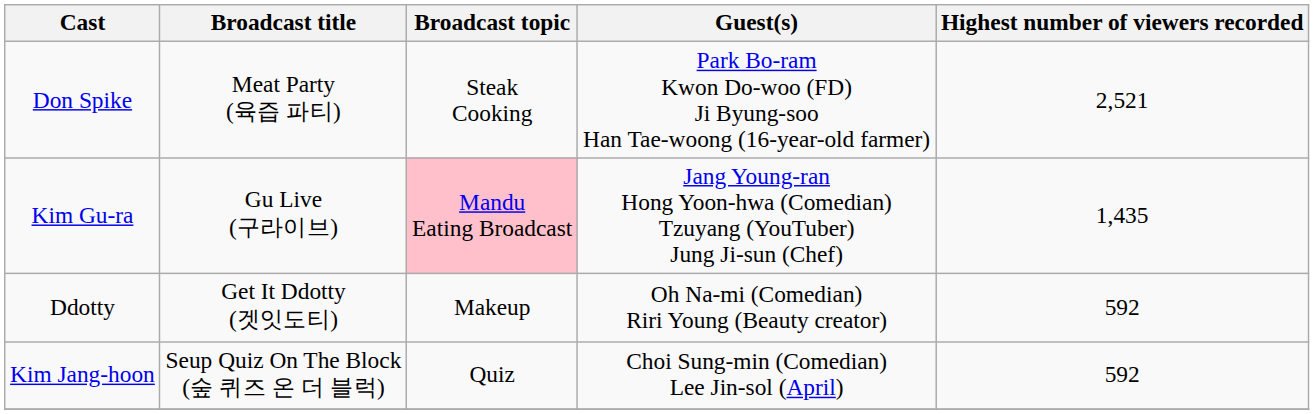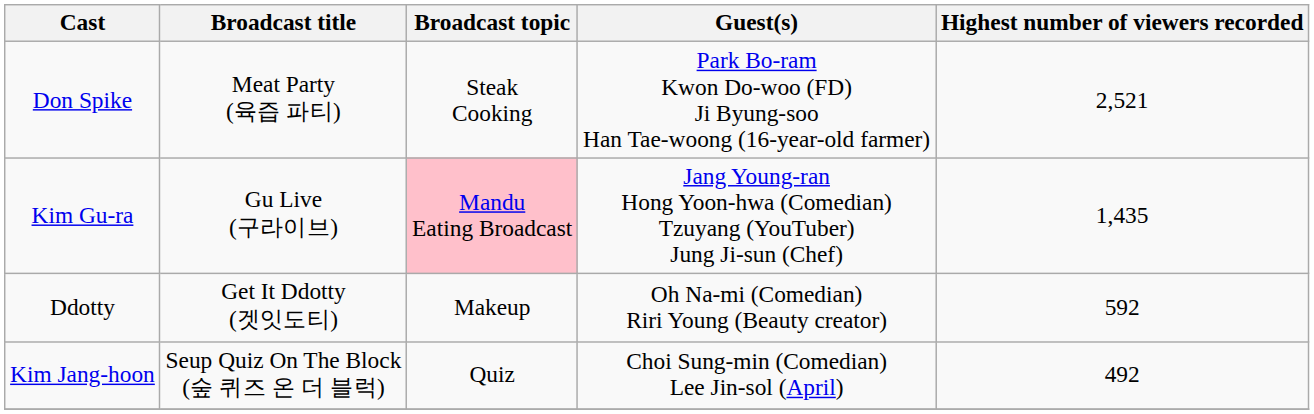Kim Jang-hoon | Highest number of viewers recorded: 592 -> 492
